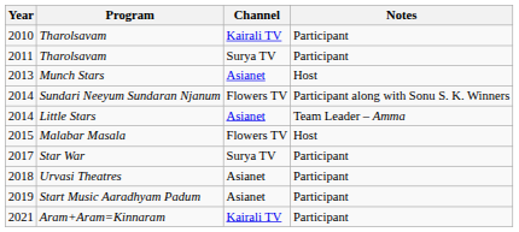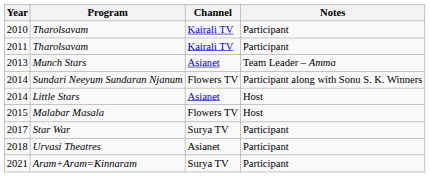2011 / Tharolsavam | Channel: Surya TV -> Kairali TV
Munch Stars | Notes: Host -> Team Leader – Amma
Little Stars | Notes: Team Leader – Amma -> Host
- row: 2019 | Start Music Aaradhyam Padum | Asianet | Participant
Aram+Aram=Kinnaram | Channel: Kairali TV -> Surya TV
